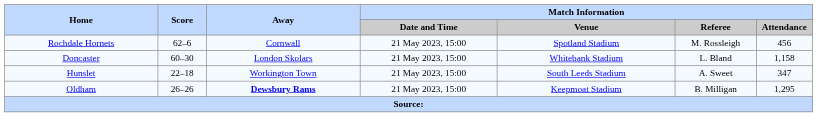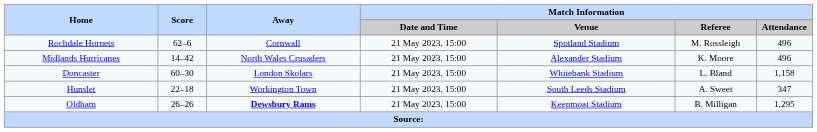Rochdale Hornets | Match Information / Attendance: 456 -> 496
+ row: Midlands Hurricanes | 14–42 | North Wales Crusaders | 21 May 2023, 15:00 | Alexander Stadium | K. Moore | 496
